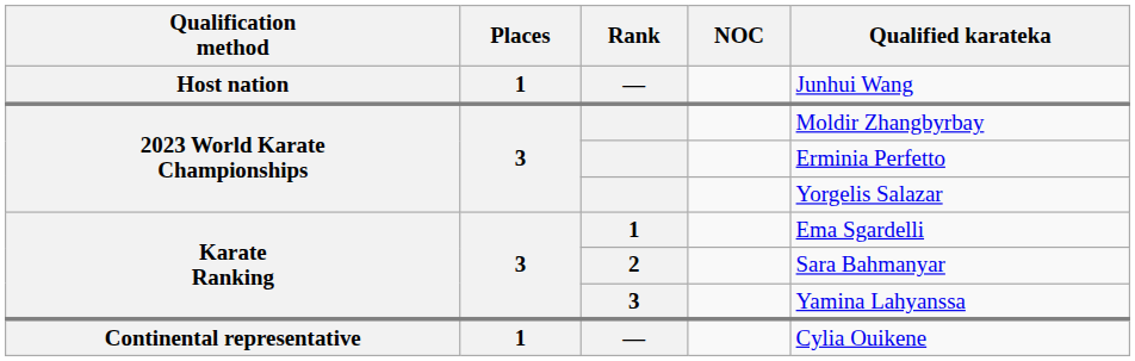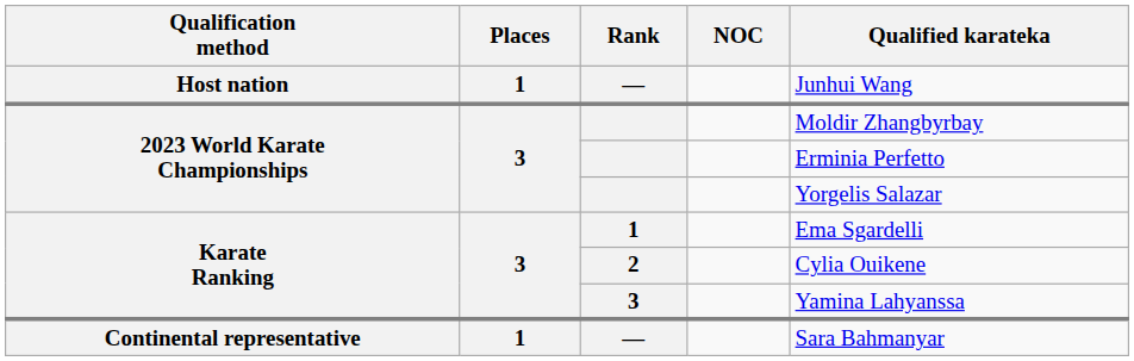2 | Qualified karateka: Sara Bahmanyar -> Cylia Ouikene
Continental representative / — | Qualified karateka: Cylia Ouikene -> Sara Bahmanyar
